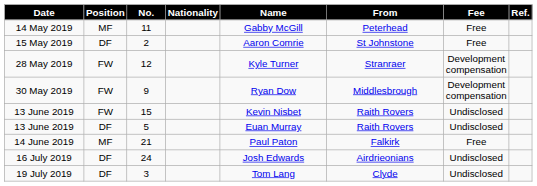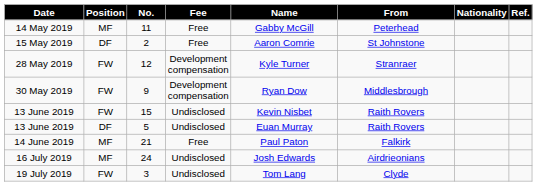columns swapped: Nationality <-> Fee
24 | Position: DF -> MF
3 | Position: DF -> FW
